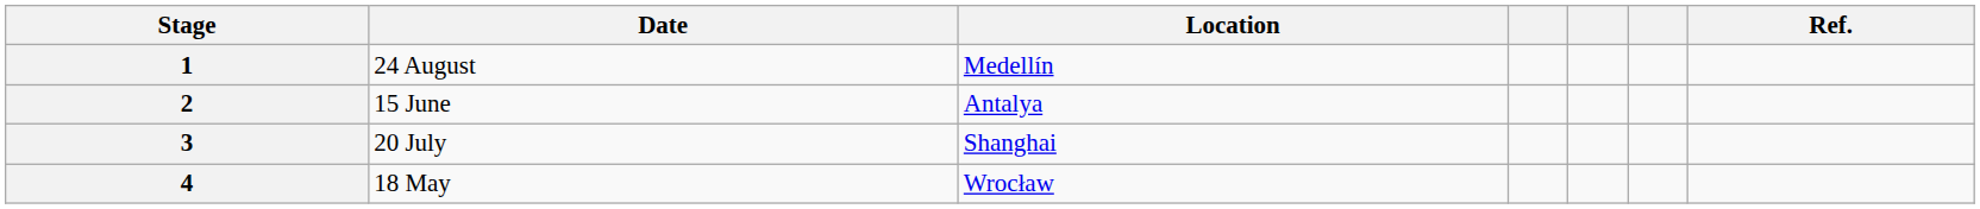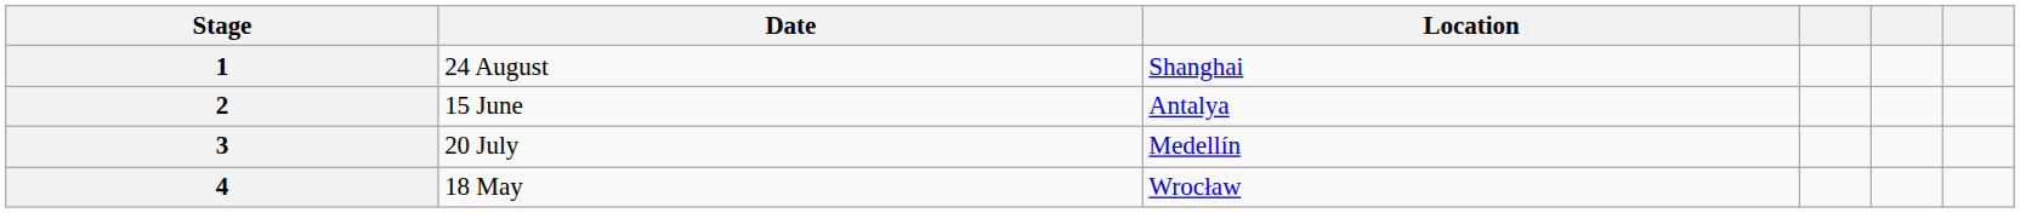- column: Ref.
1 | Location: Medellín -> Shanghai
3 | Location: Shanghai -> Medellín
